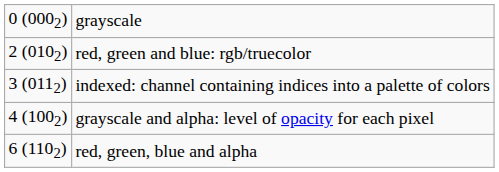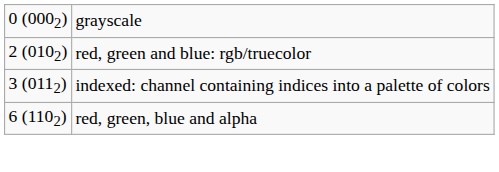- row: 4 (1002) | grayscale and alpha: level of opacity for each pixel
